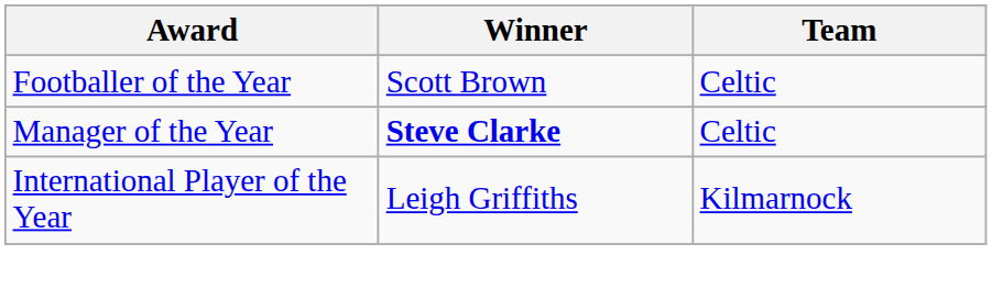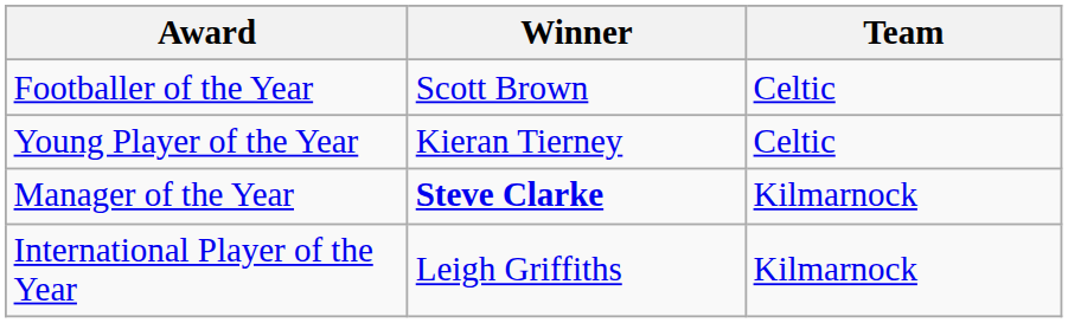+ row: Young Player of the Year | Kieran Tierney | Celtic
Manager of the Year | Team: Celtic -> Kilmarnock
